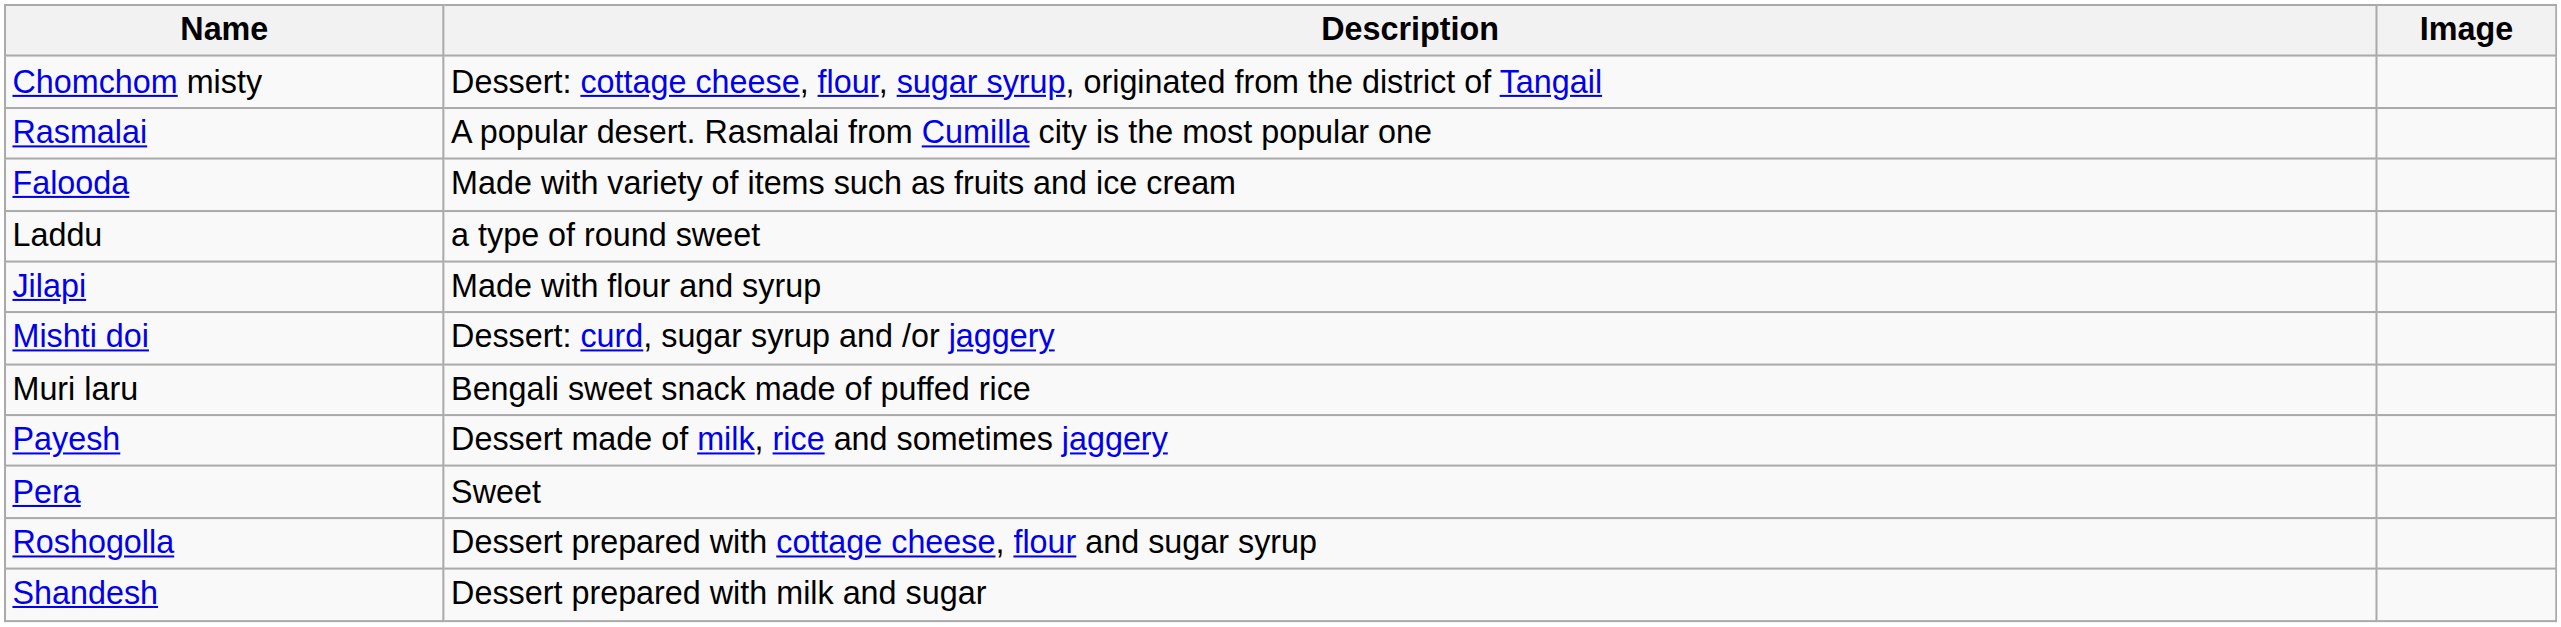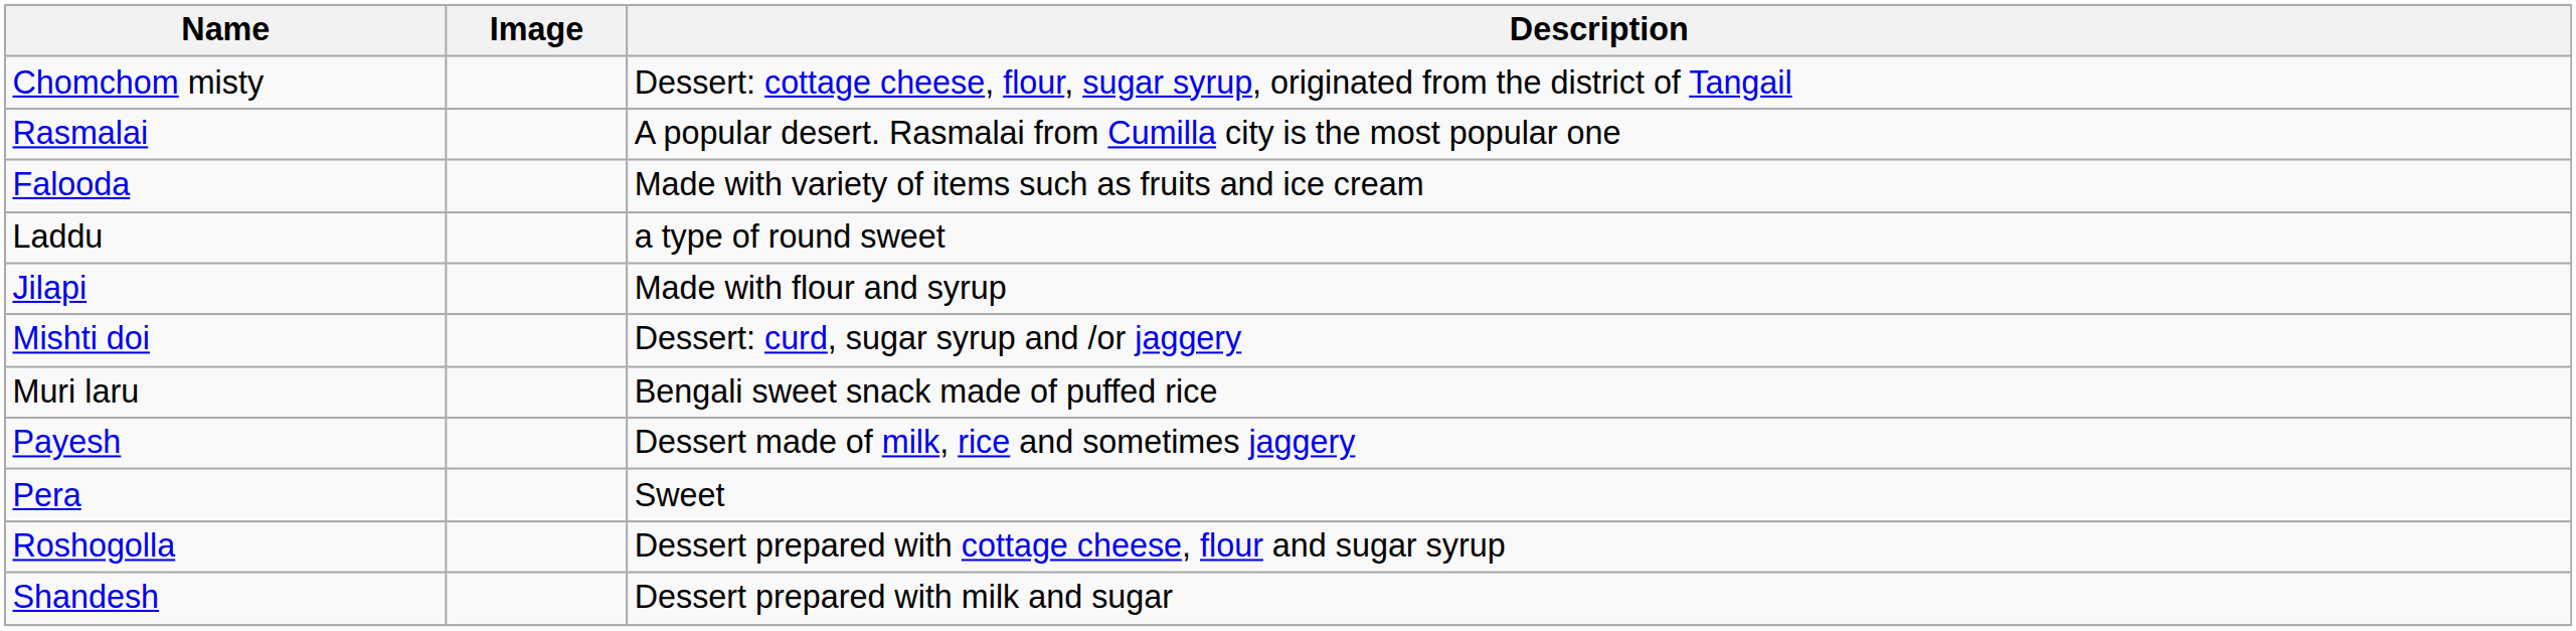columns swapped: Image <-> Description
